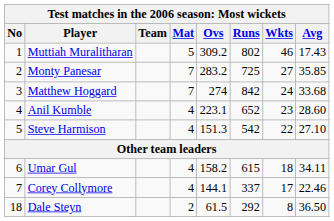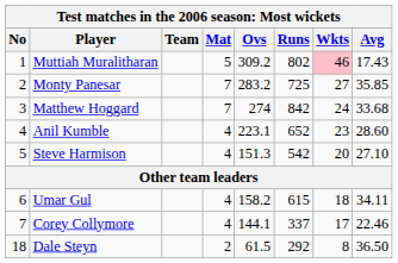Muttiah Muralitharan | column 7: no background -> pink background
Steve Harmison | column 7: 22 -> 20
